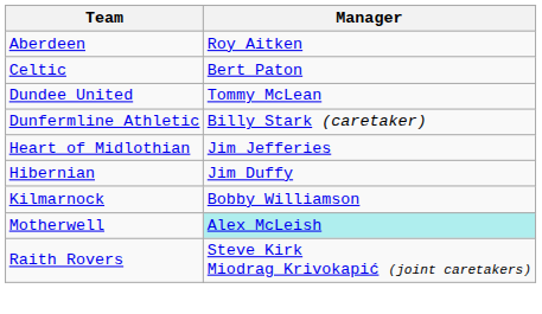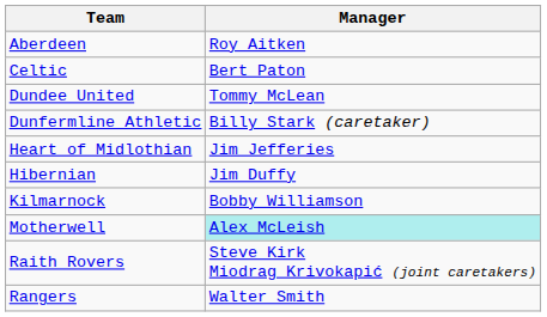+ row: Rangers | Walter Smith
